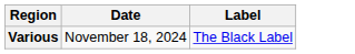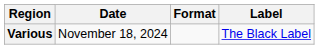+ column: Format
